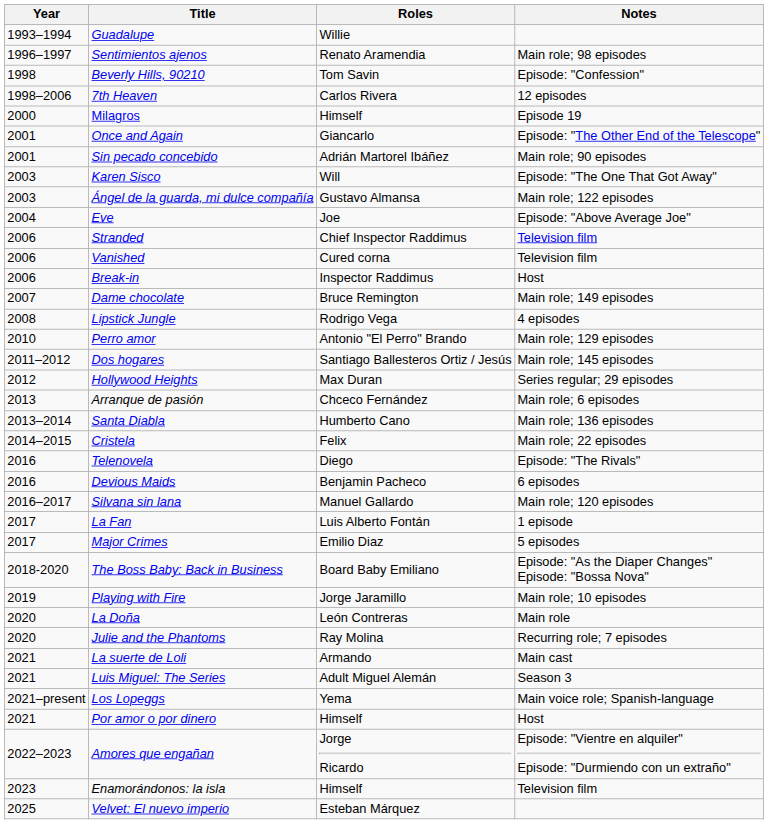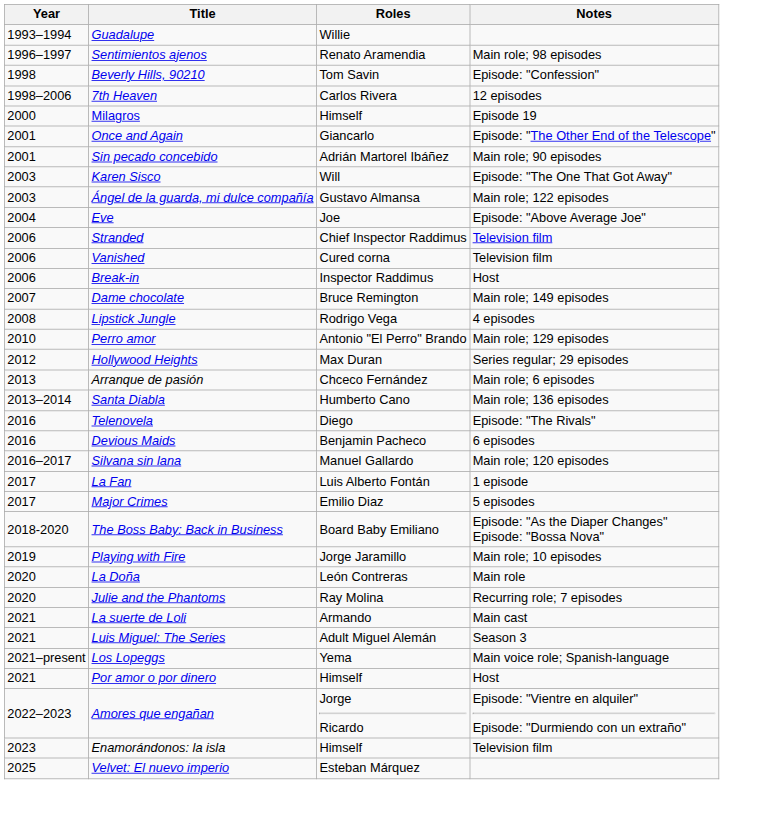- row: 2011–2012 | Dos hogares | Santiago Ballesteros Ortiz / Jesús | Main role; 145 episodes
- row: 2014–2015 | Cristela | Felix | Main role; 22 episodes
